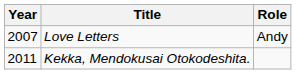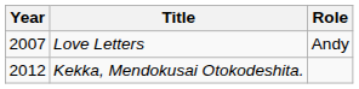Kekka, Mendokusai Otokodeshita. | Year: 2011 -> 2012
